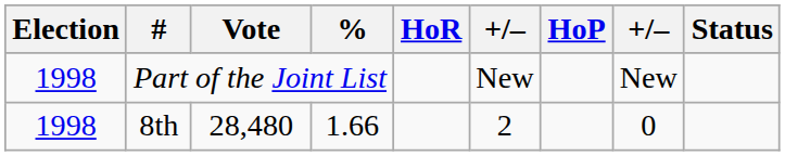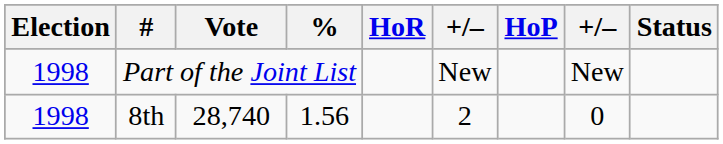8th | Vote: 28,480 -> 28,740
8th | %: 1.66 -> 1.56
